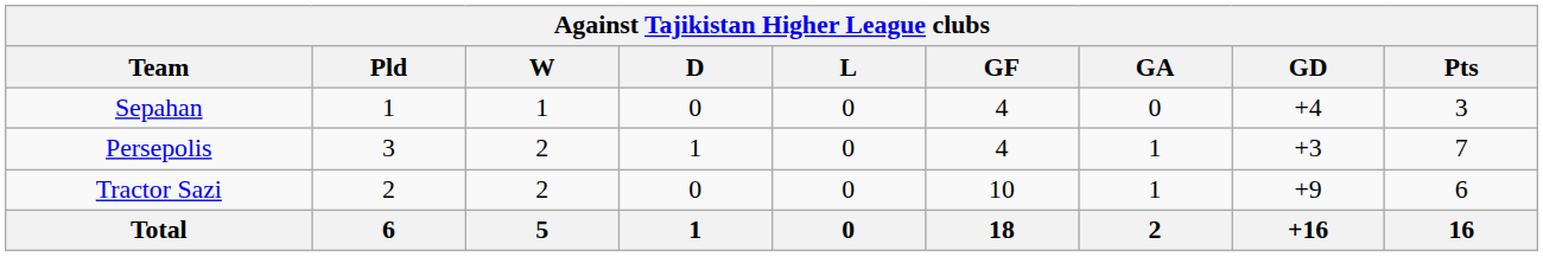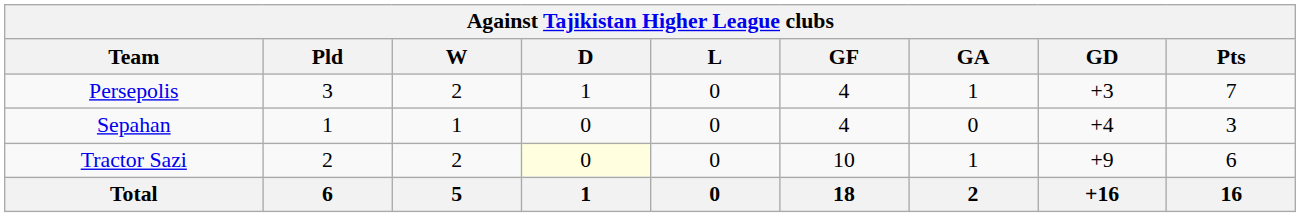rows swapped: Persepolis <-> Sepahan
Tractor Sazi | D: no background -> lightyellow background
